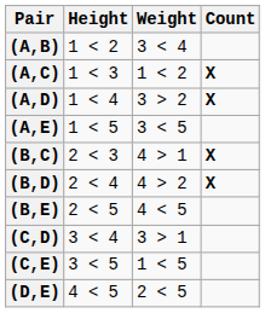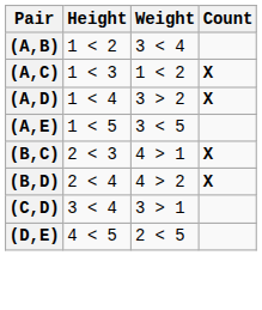- row: (B,E) | 2 < 5 | 4 < 5
- row: (C,E) | 3 < 5 | 1 < 5
